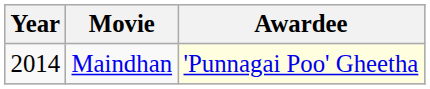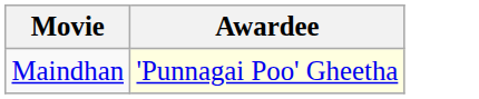- column: Year | 2014
